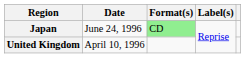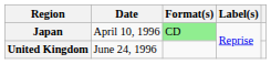Japan | Date: June 24, 1996 -> April 10, 1996
United Kingdom | Date: April 10, 1996 -> June 24, 1996
